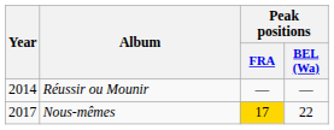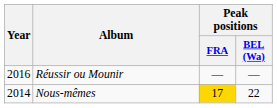Réussir ou Mounir | Year: 2014 -> 2016
Nous-mêmes | Year: 2017 -> 2014
